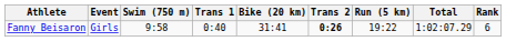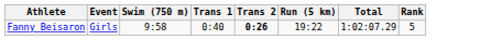- column: Bike (20 km) | 31:41
Fanny Beisaron | Rank: 6 -> 5
